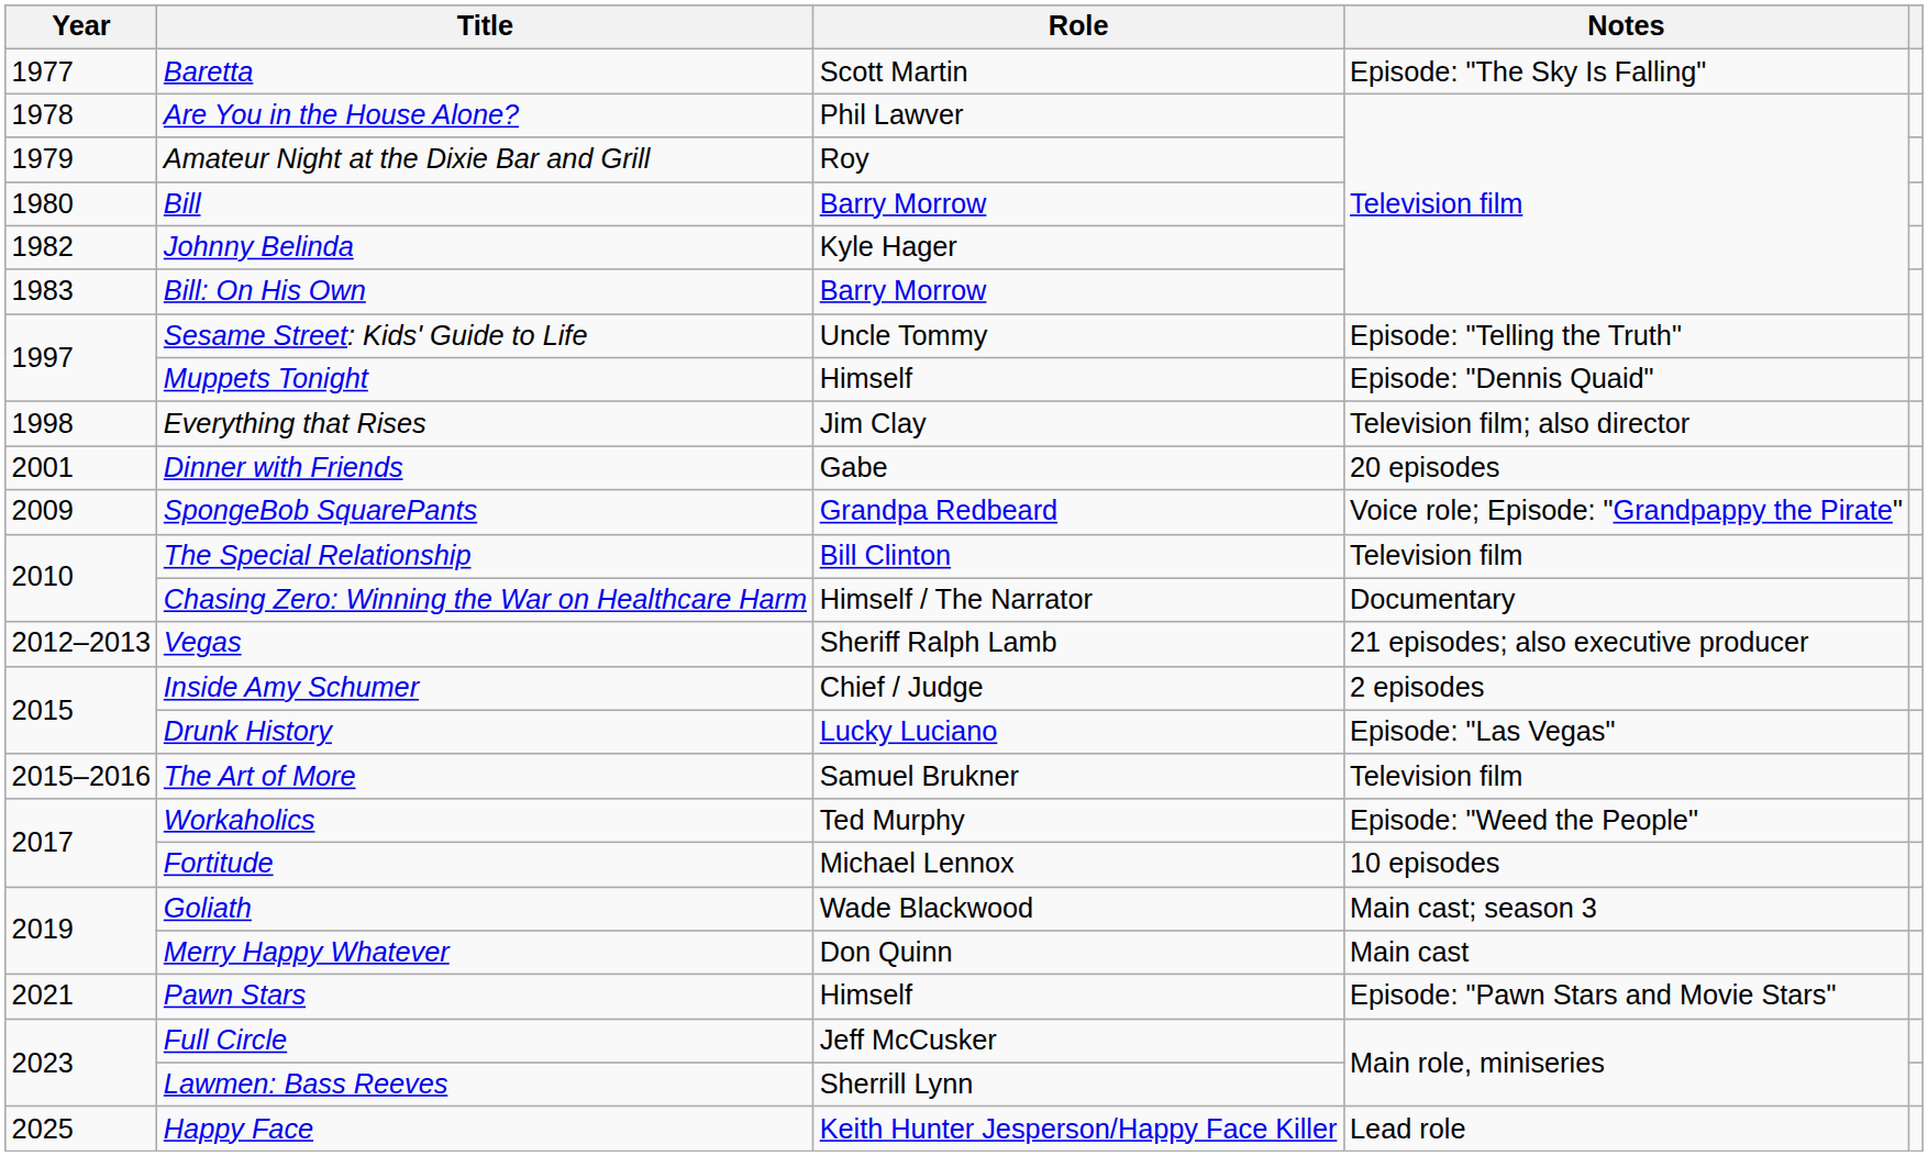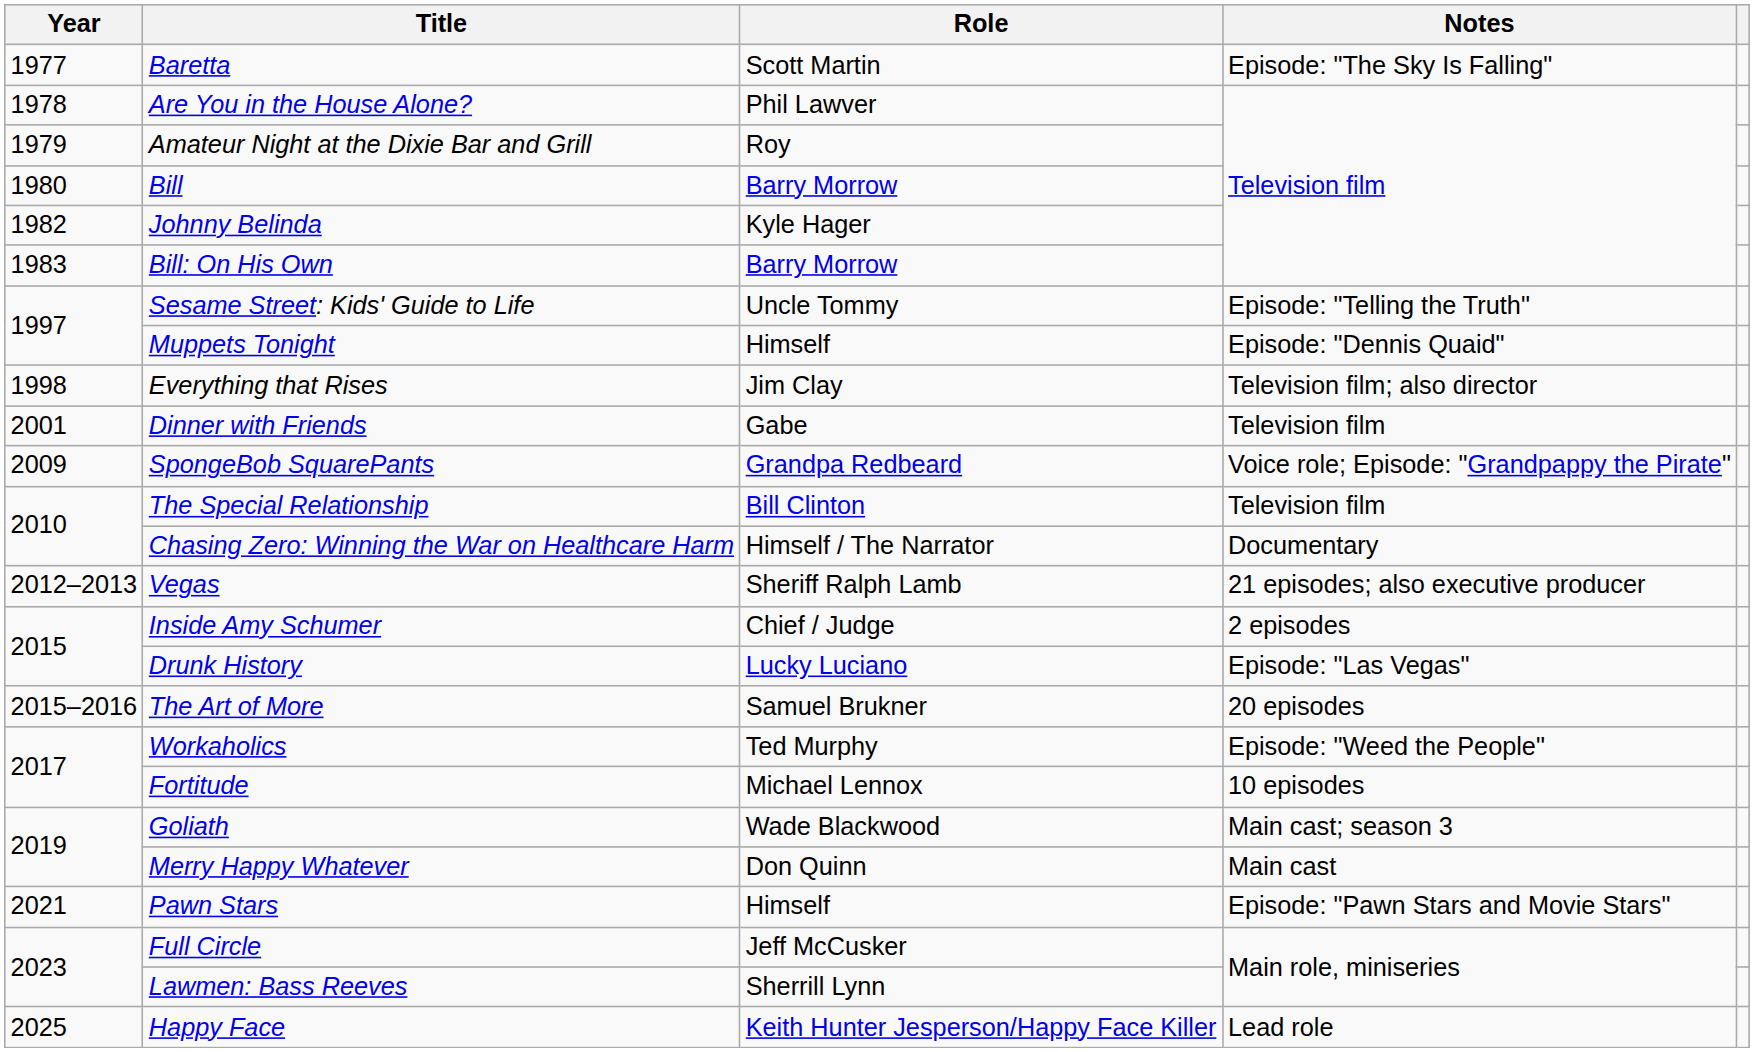Dinner with Friends | Notes: 20 episodes -> Television film
The Art of More | Notes: Television film -> 20 episodes
